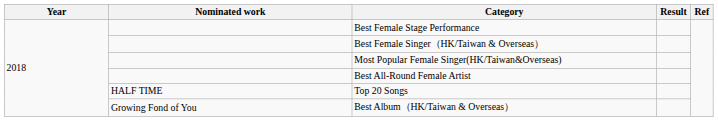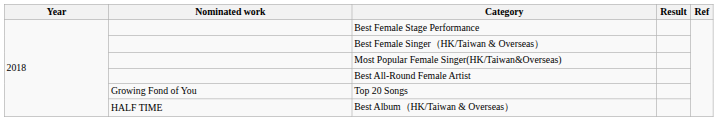Top 20 Songs | Nominated work: HALF TIME -> Growing Fond of You
Best Album（HK/Taiwan & Overseas） | Nominated work: Growing Fond of You -> HALF TIME
